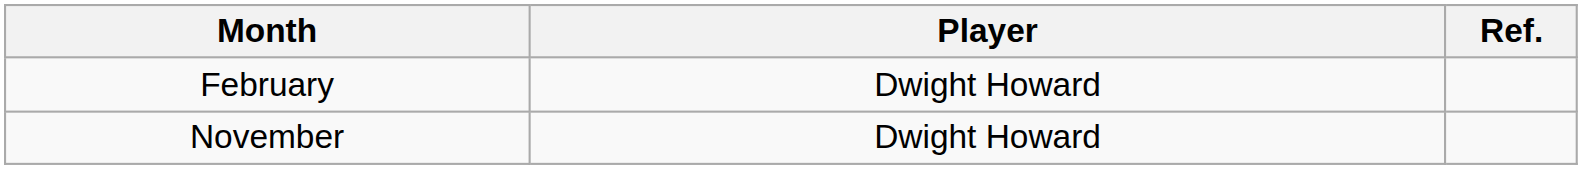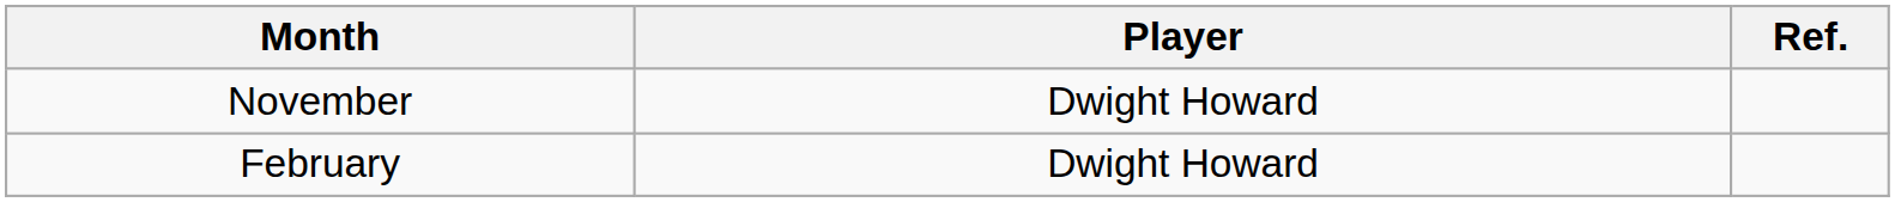rows swapped: November <-> February
